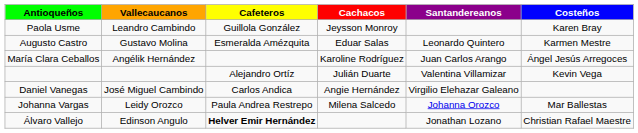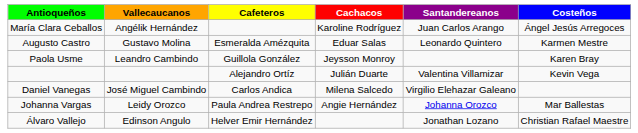rows swapped: María Clara Ceballos <-> Paola Usme
Daniel Vanegas | Cachacos: Angie Hernández -> Milena Salcedo
Johanna Vargas | Cachacos: Milena Salcedo -> Angie Hernández
Álvaro Vallejo | Cafeteros: bold -> normal
